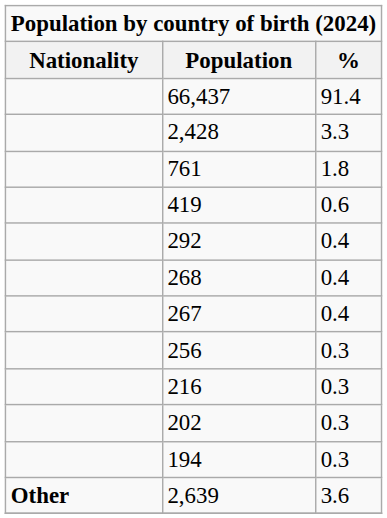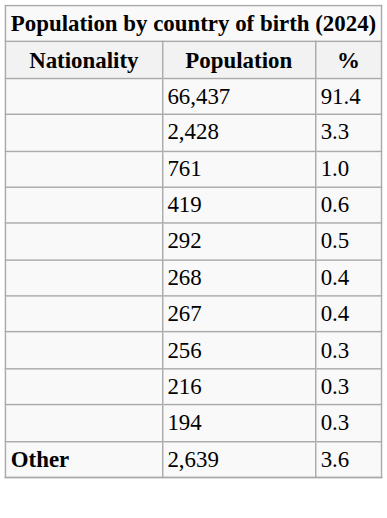761 | %: 1.8 -> 1.0
292 | %: 0.4 -> 0.5
- row: 202 | 0.3
